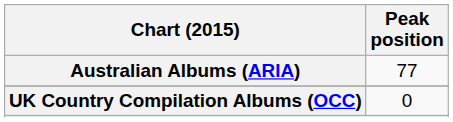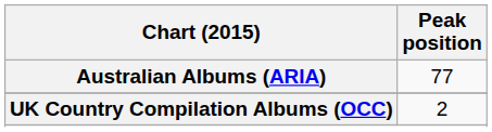UK Country Compilation Albums (OCC) | Peak position: 0 -> 2
